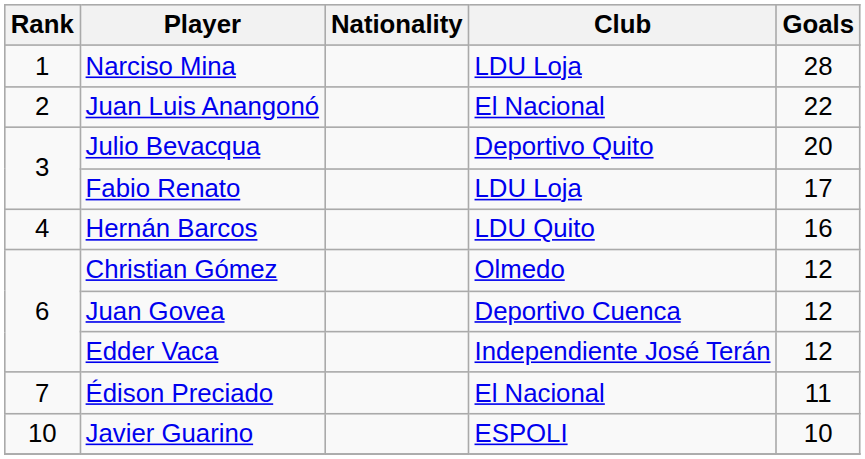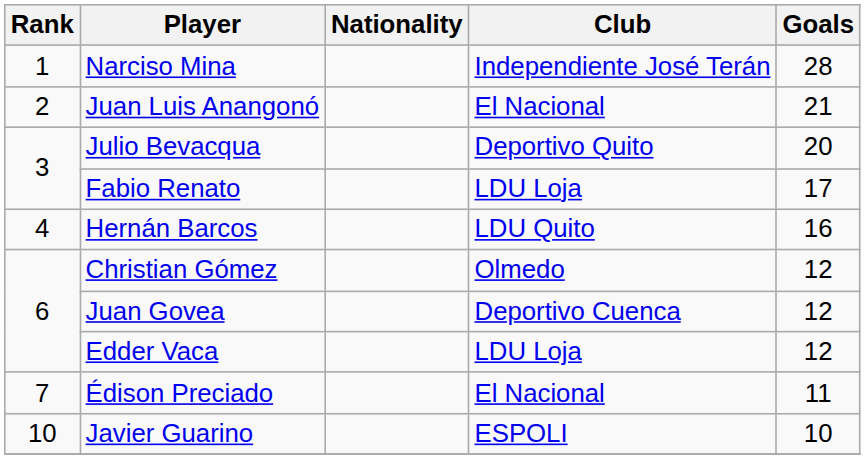Narciso Mina | Club: LDU Loja -> Independiente José Terán
Juan Luis Anangonó | Goals: 22 -> 21
Edder Vaca | Club: Independiente José Terán -> LDU Loja
